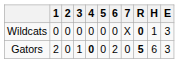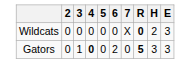- column: 1 | 0 | 2
Wildcats | H: 1 -> 2
Gators | H: 6 -> 3
